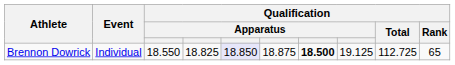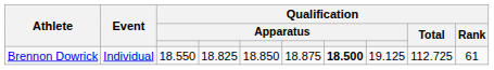Brennon Dowrick | column 5: lavender background -> no background
Brennon Dowrick | Qualification / Rank: 65 -> 61
